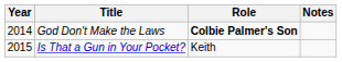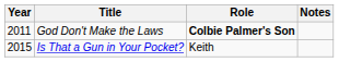God Don't Make the Laws | Year: 2014 -> 2011
